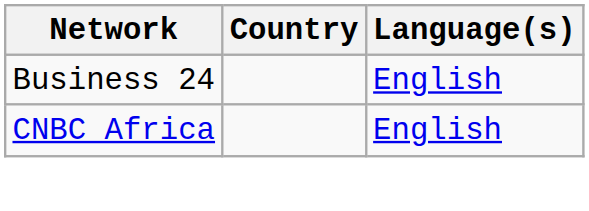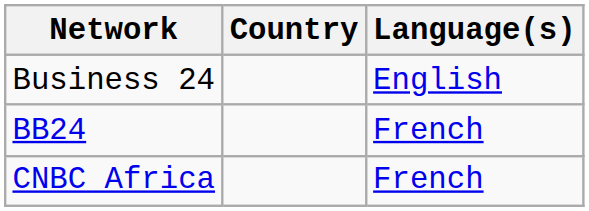+ row: BB24 | French
CNBC Africa | Language(s): English -> French
